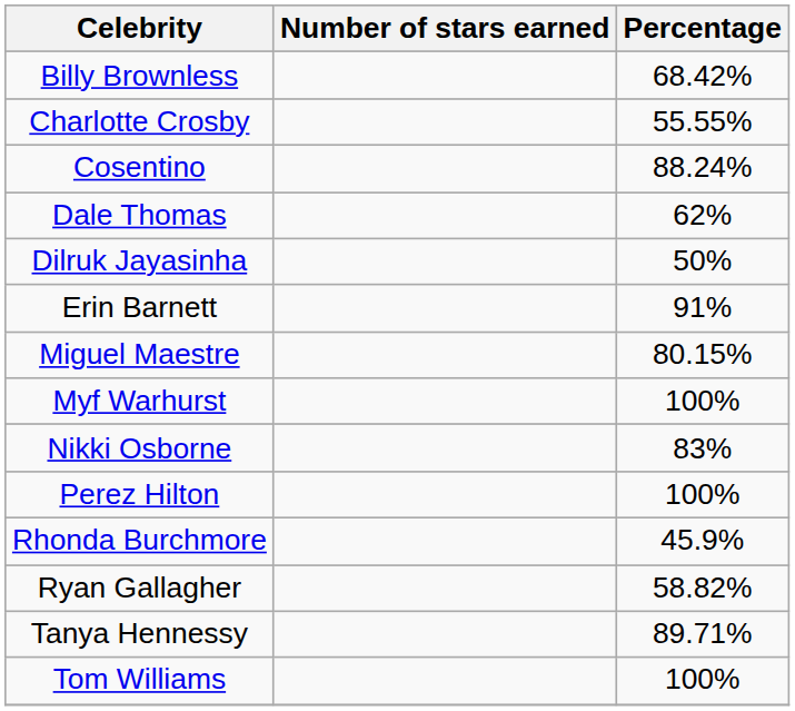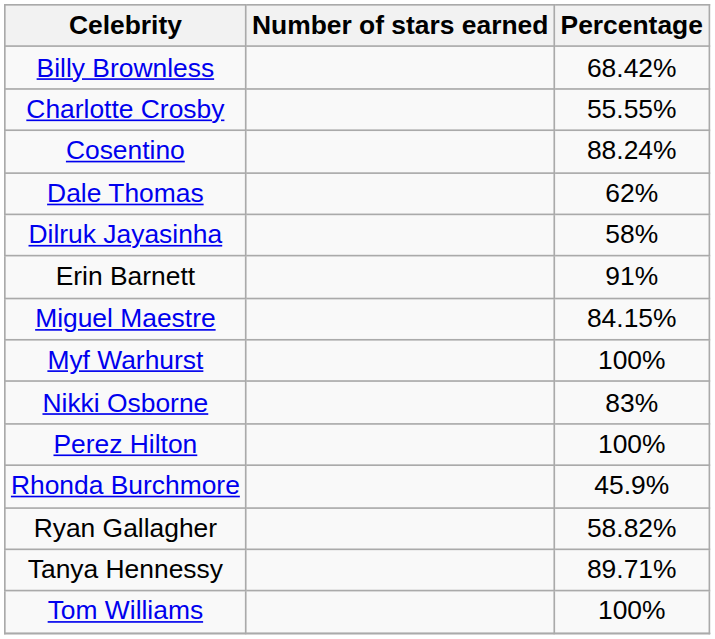Dilruk Jayasinha | Percentage: 50% -> 58%
Miguel Maestre | Percentage: 80.15% -> 84.15%
